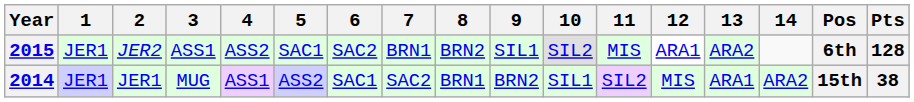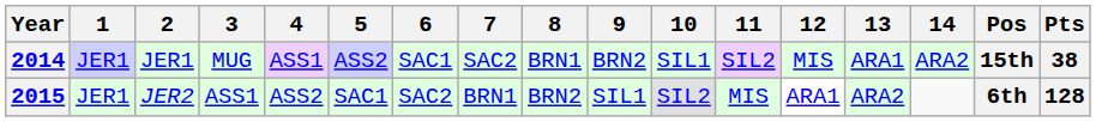rows swapped: 2014 <-> 2015
